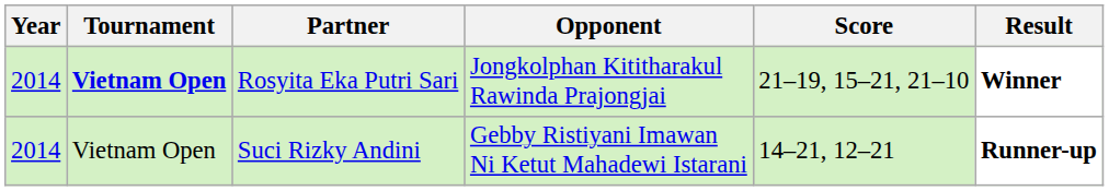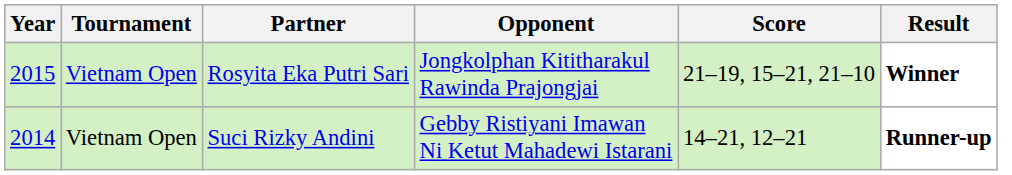Rosyita Eka Putri Sari | Year: 2014 -> 2015
Rosyita Eka Putri Sari | Tournament: bold -> normal
